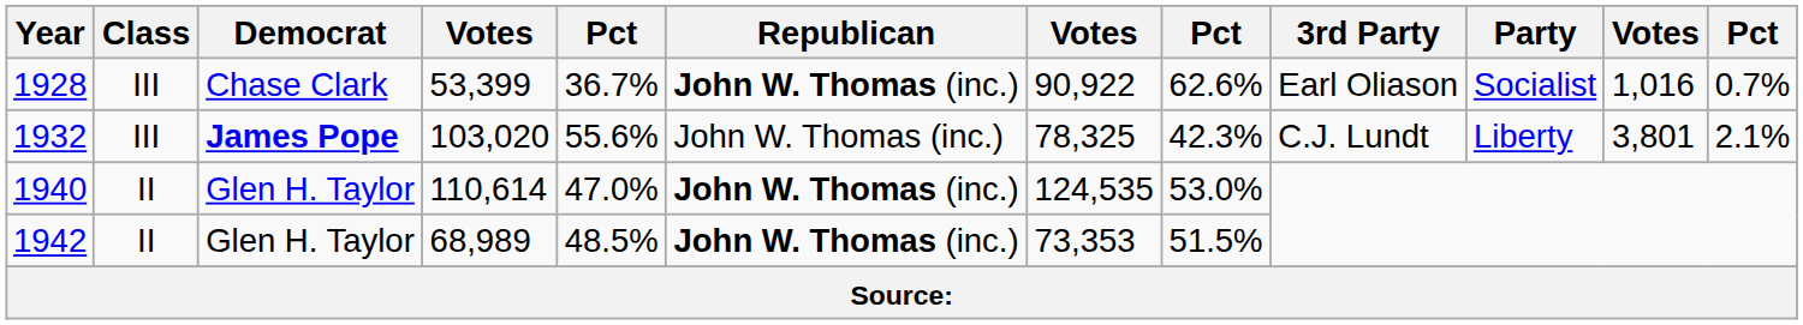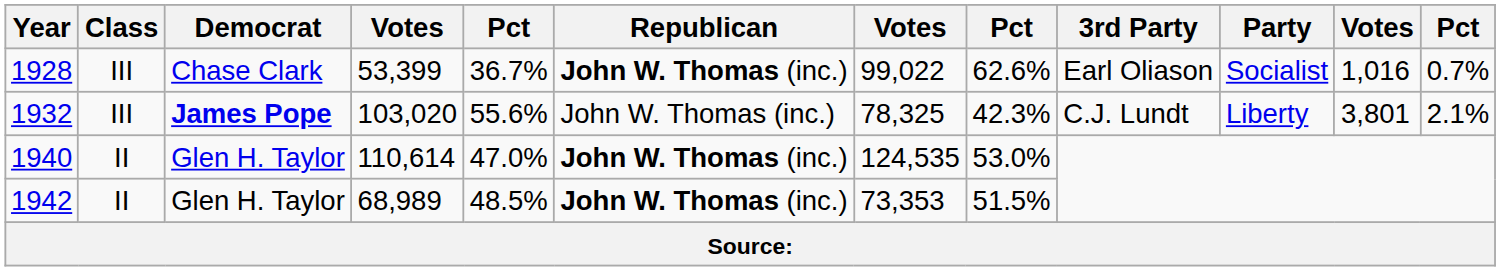1928 | column 7: 90,922 -> 99,022
